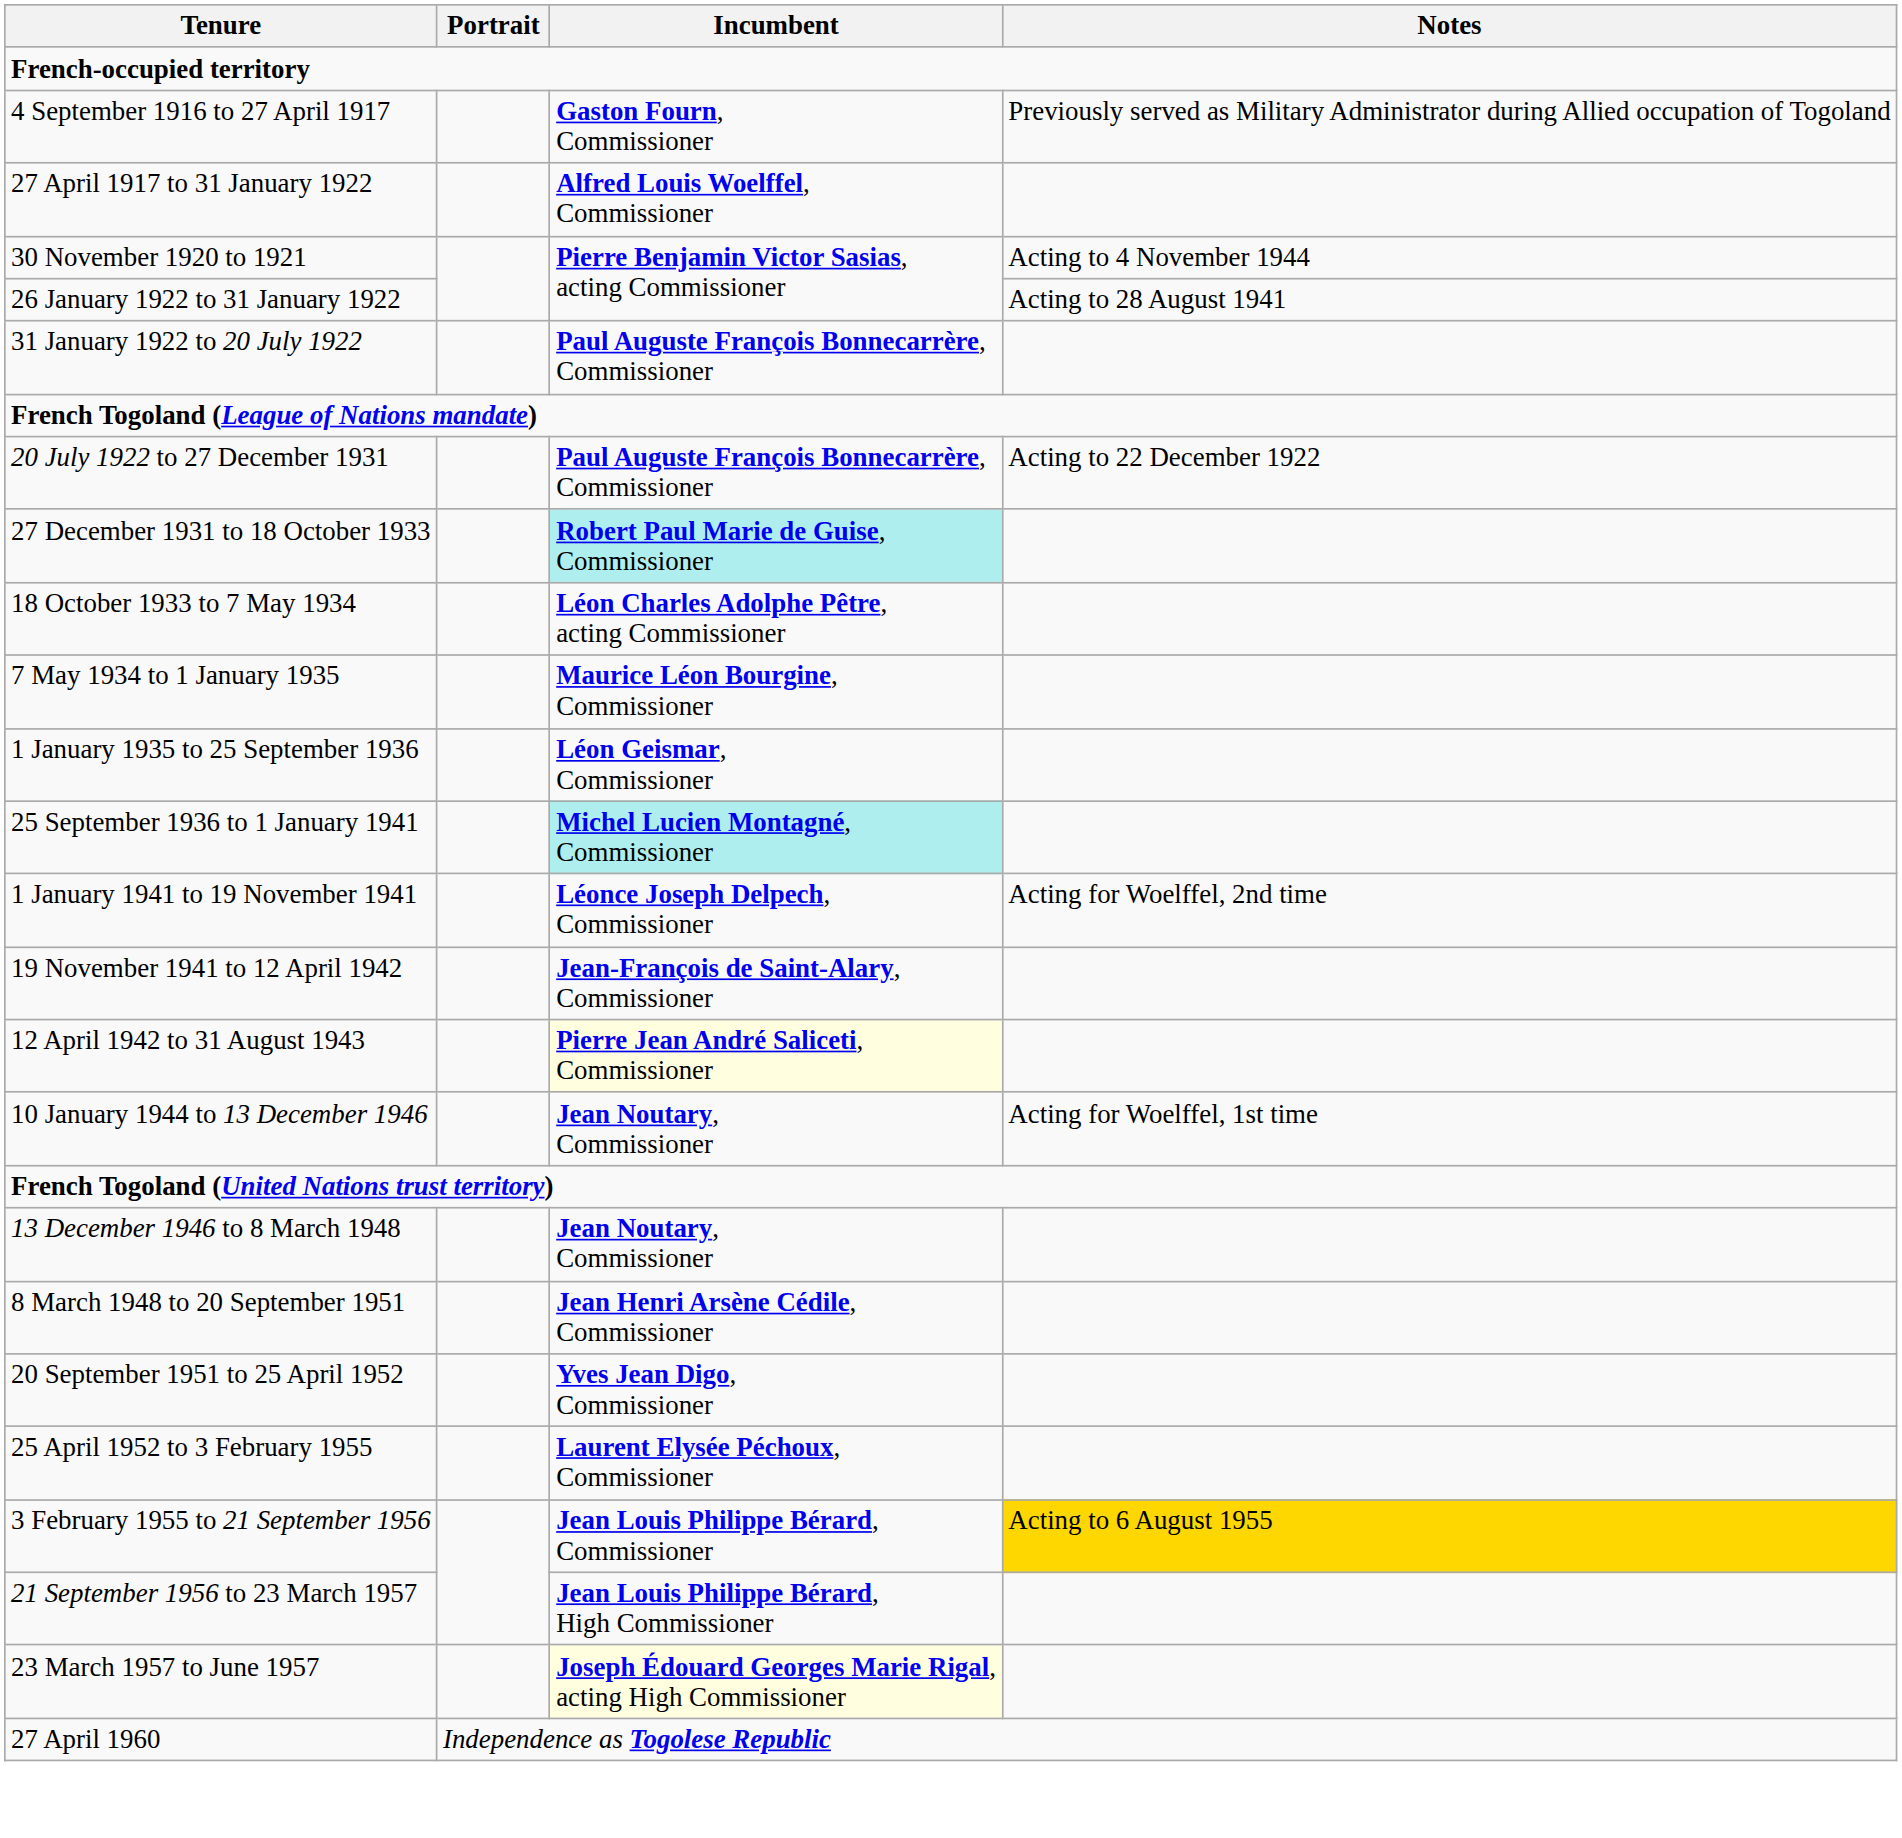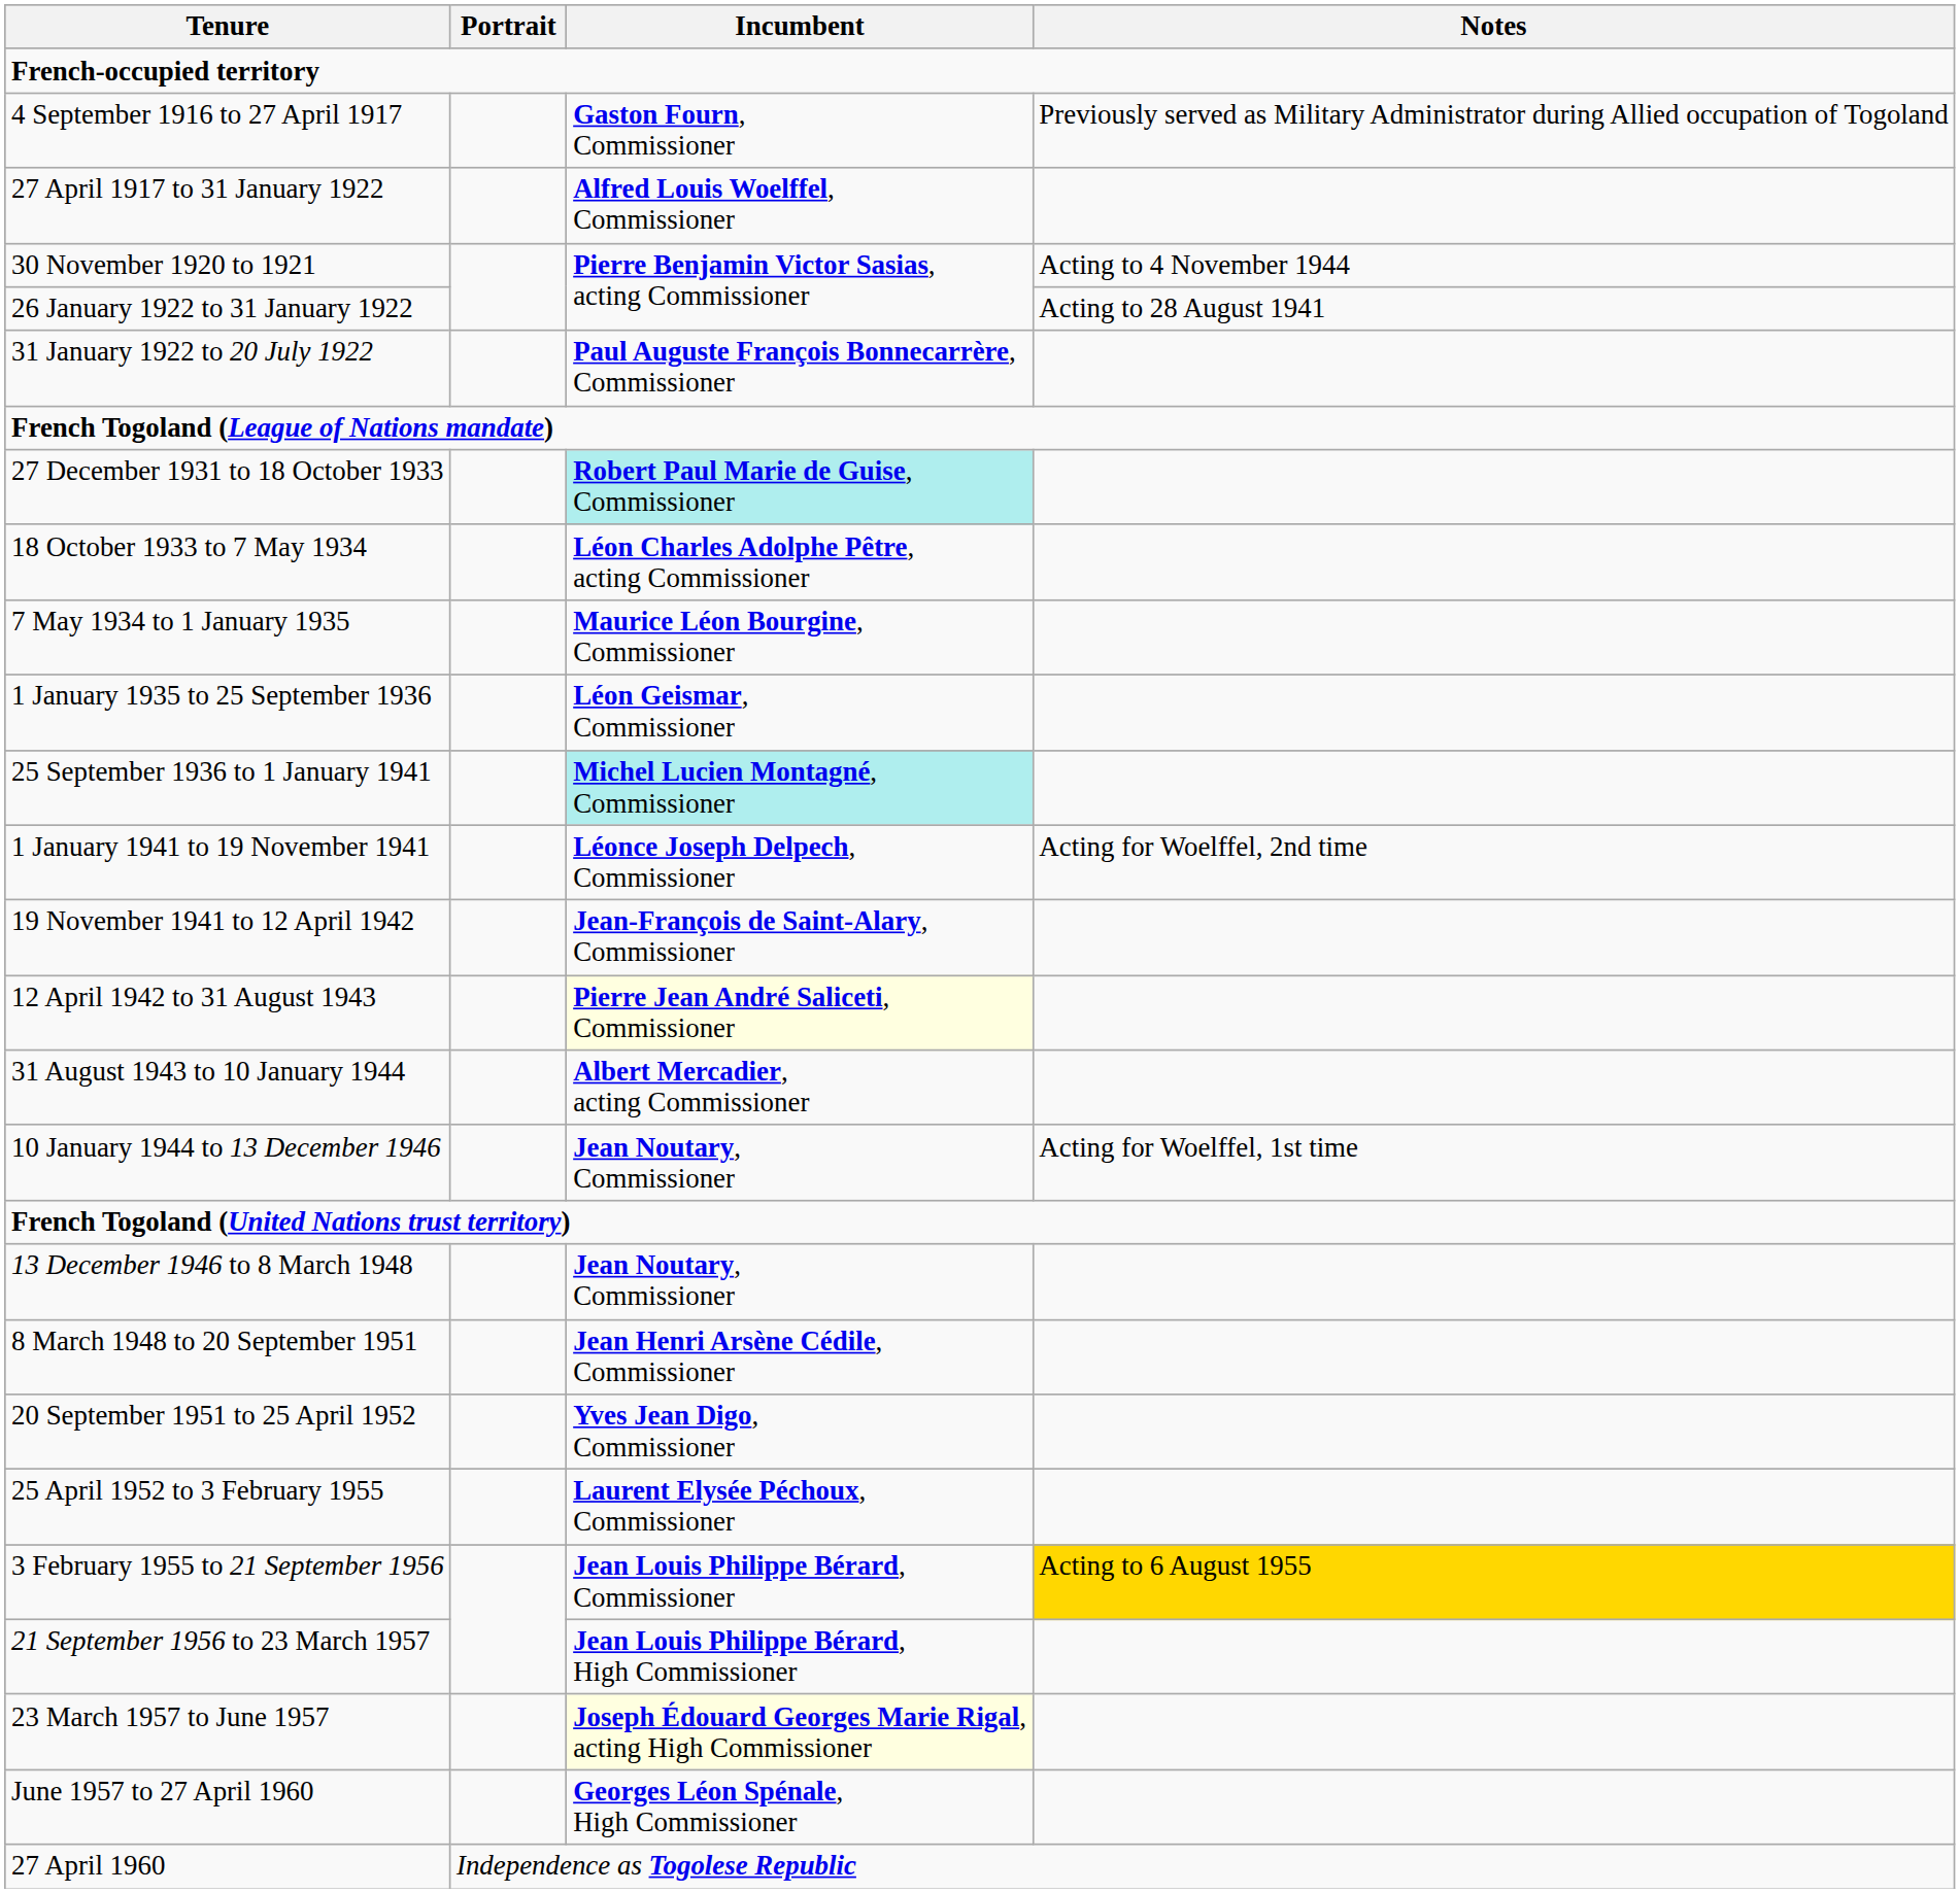- row: 20 July 1922 to 27 December 1931 | Paul Auguste François Bonnecarrère, Commissioner | Acting to 22 December 1922
+ row: 31 August 1943 to 10 January 1944 | Albert Mercadier, acting Commissioner
+ row: June 1957 to 27 April 1960 | Georges Léon Spénale, High Commissioner
